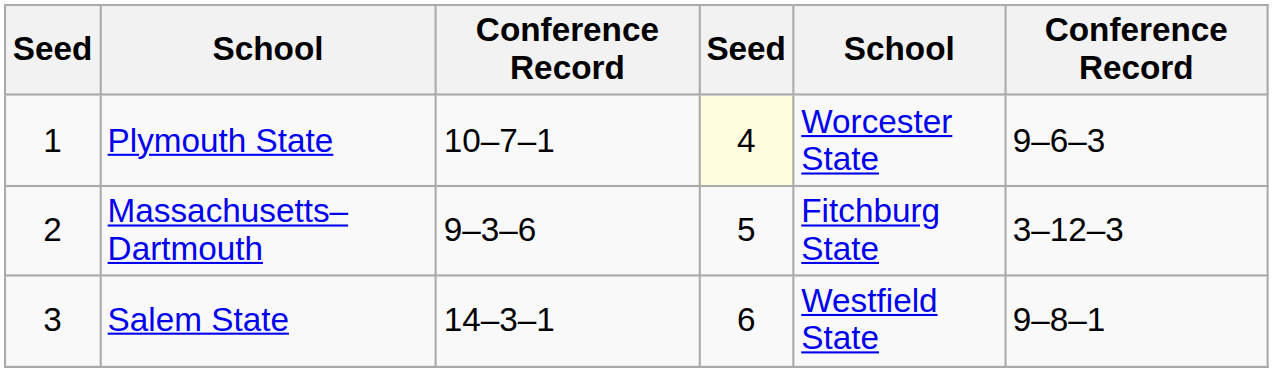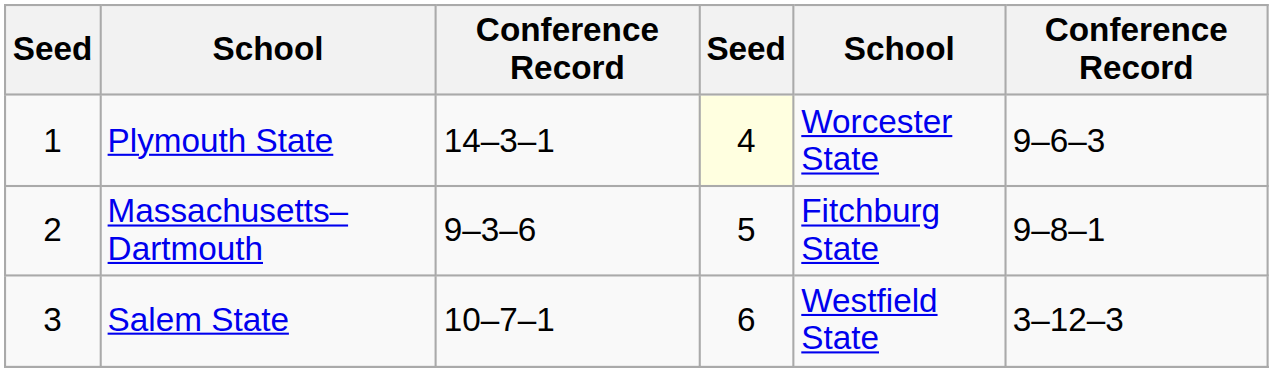Plymouth State | column 3: 10–7–1 -> 14–3–1
Massachusetts–Dartmouth | column 6: 3–12–3 -> 9–8–1
Salem State | column 3: 14–3–1 -> 10–7–1
Salem State | column 6: 9–8–1 -> 3–12–3
